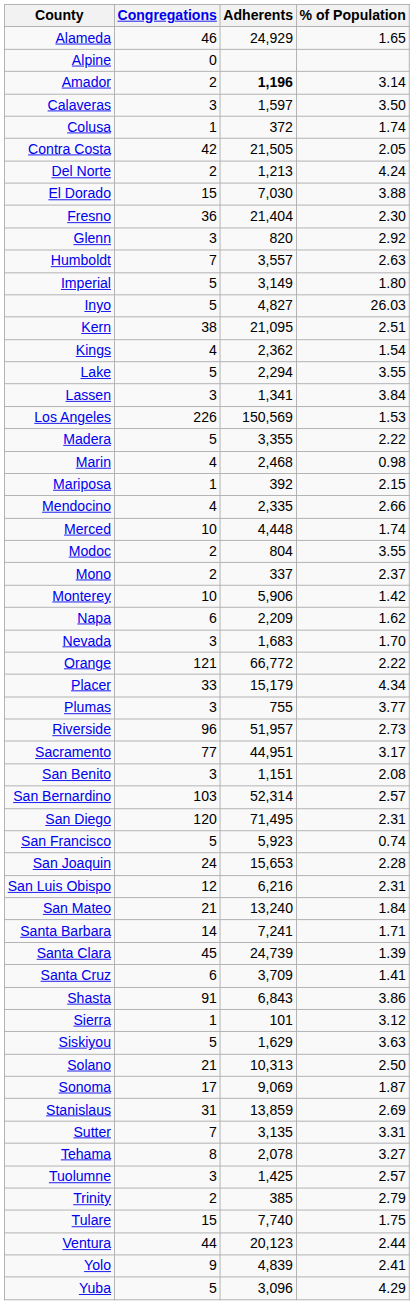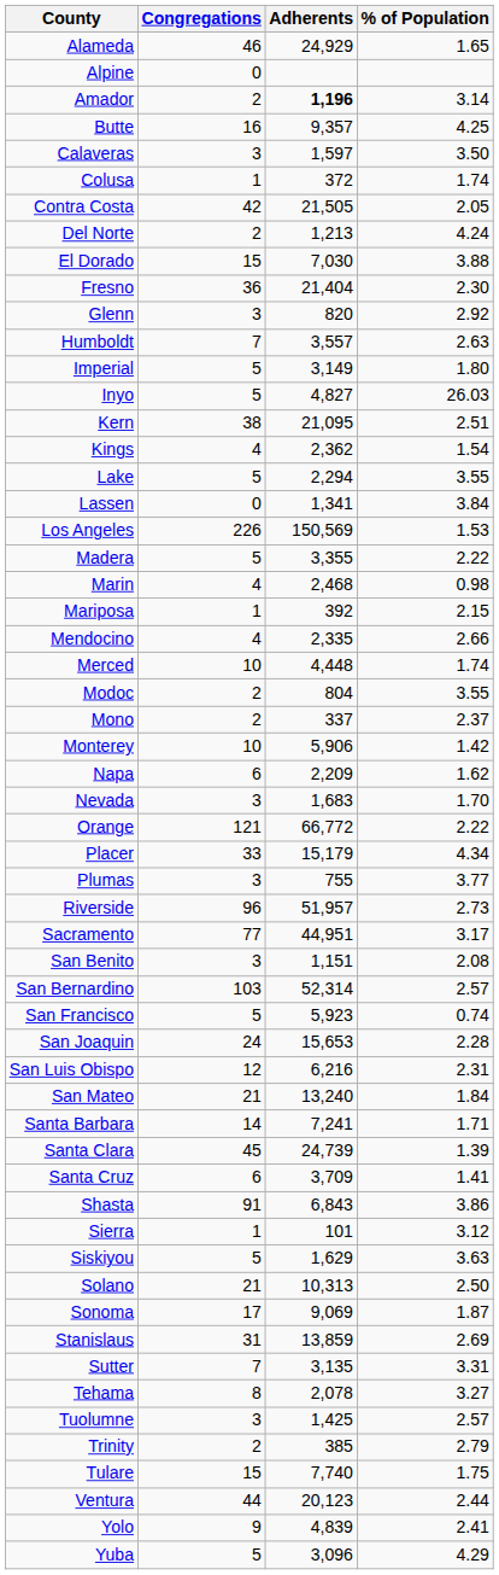+ row: Butte | 16 | 9,357 | 4.25
Lassen | Congregations: 3 -> 0
- row: San Diego | 120 | 71,495 | 2.31
